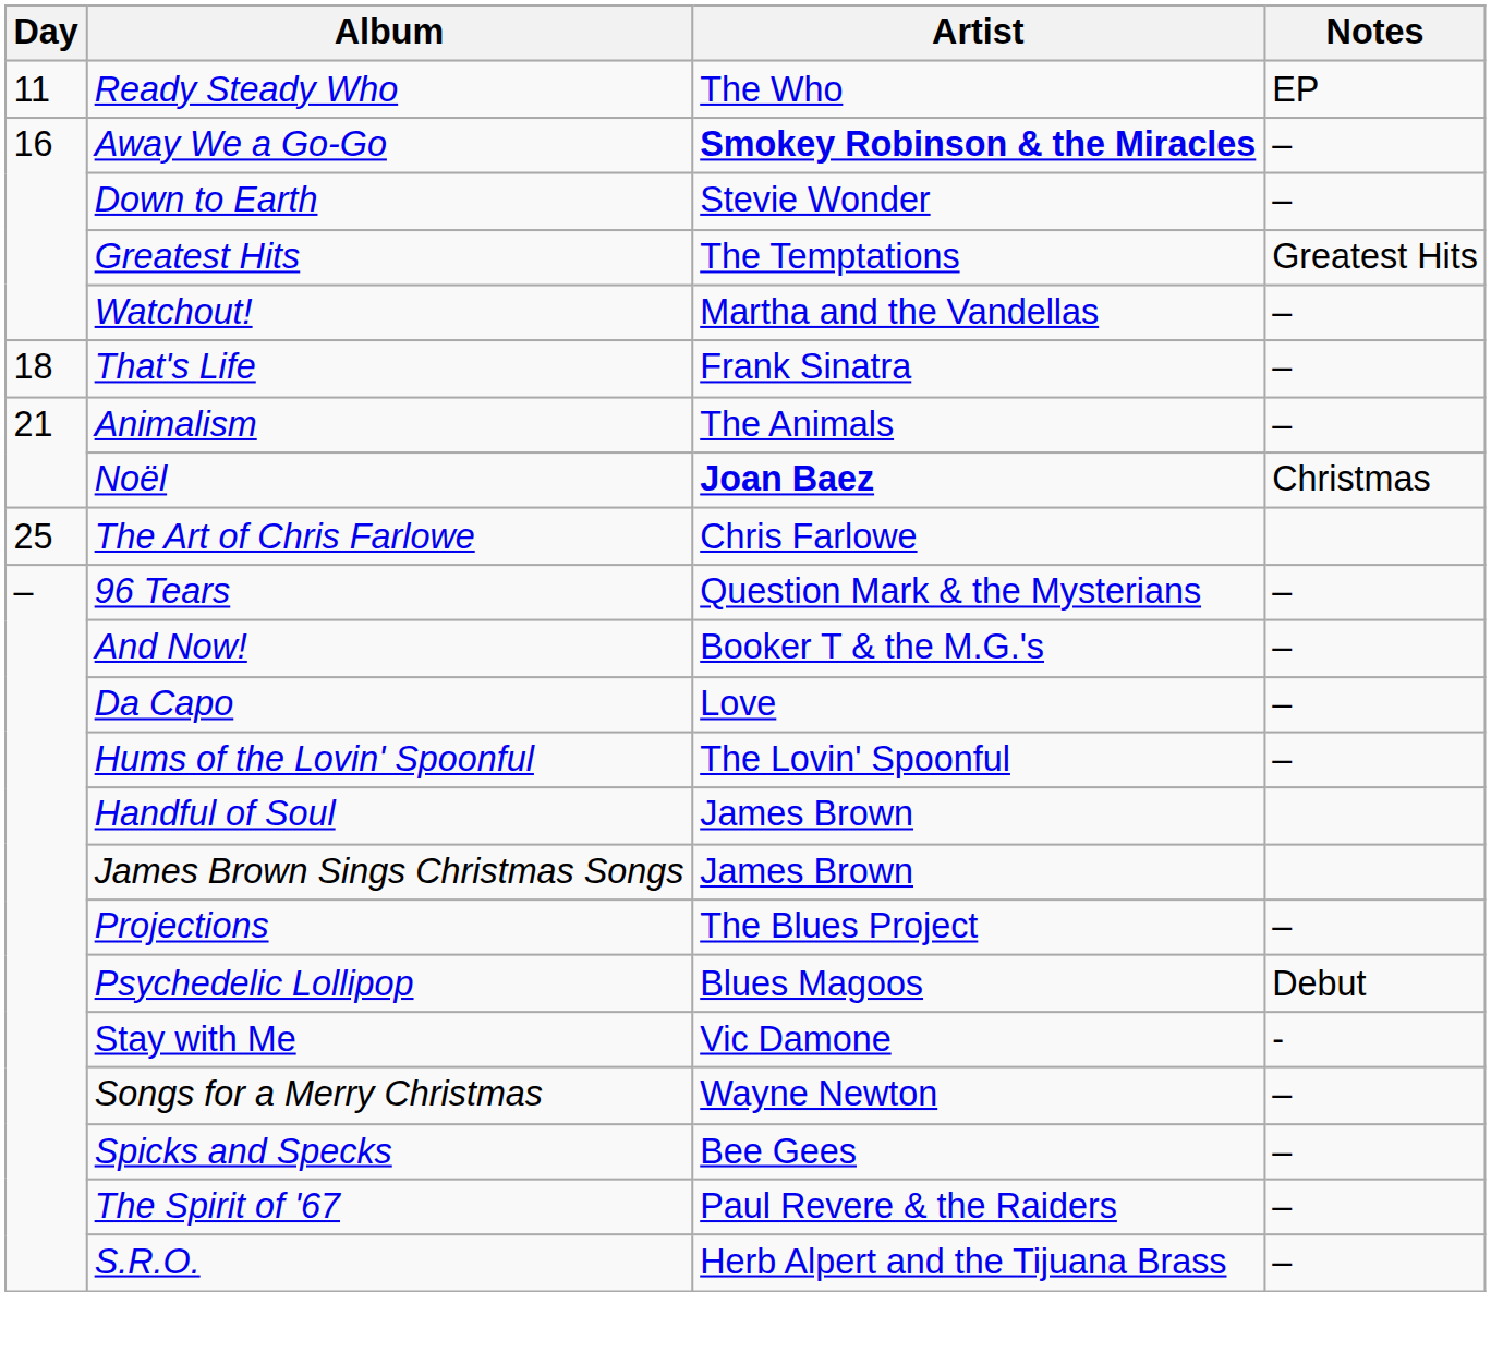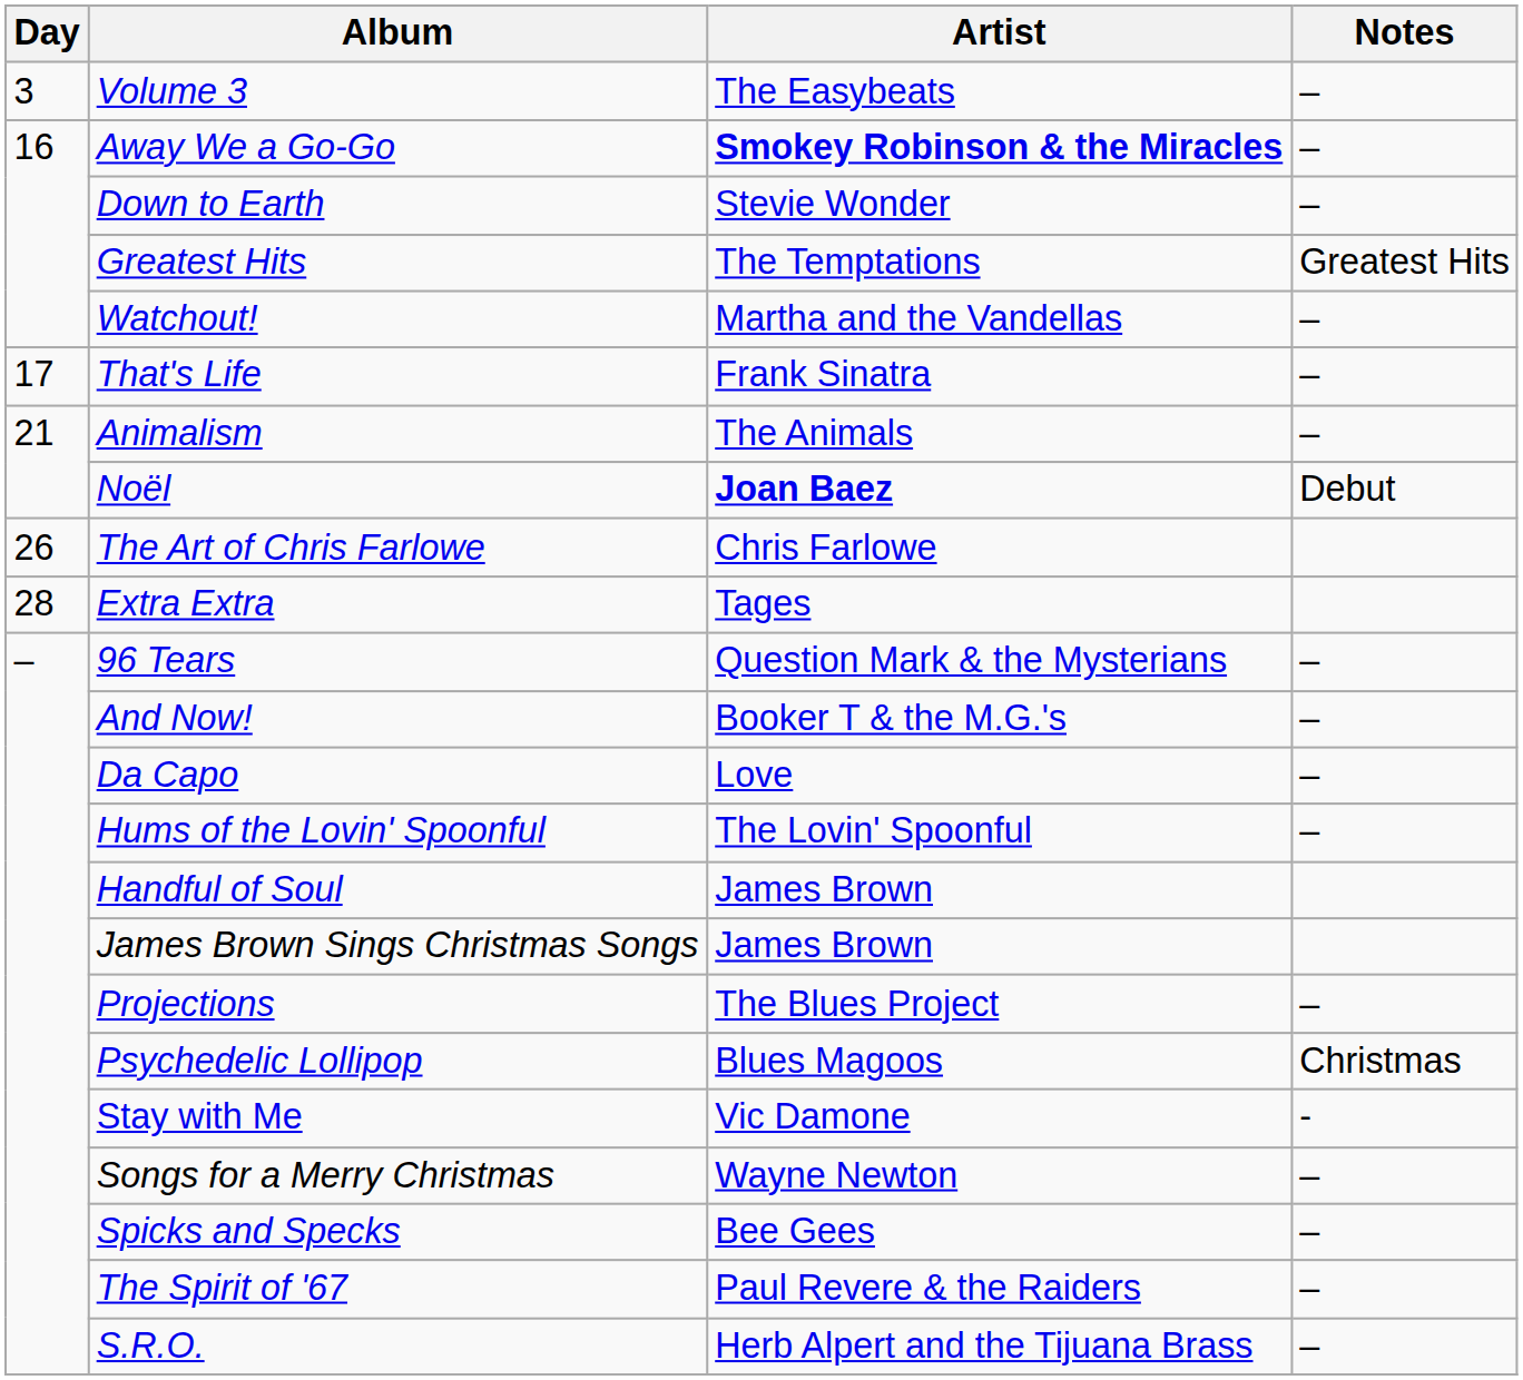+ row: 3 | Volume 3 | The Easybeats | –
- row: 11 | Ready Steady Who | The Who | EP
That's Life | Day: 18 -> 17
Noël | Notes: Christmas -> Debut
The Art of Chris Farlowe | Day: 25 -> 26
+ row: 28 | Extra Extra | Tages
Psychedelic Lollipop | Notes: Debut -> Christmas
